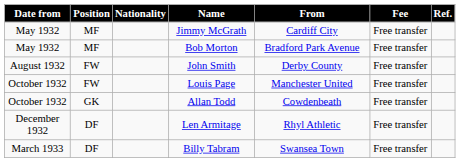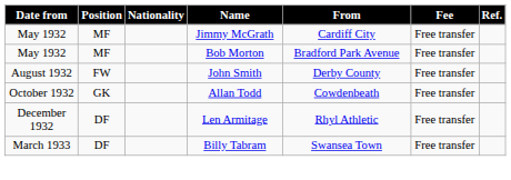- row: October 1932 | FW | Louis Page | Manchester United | Free transfer
